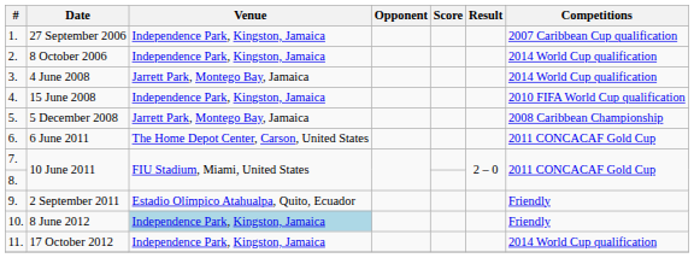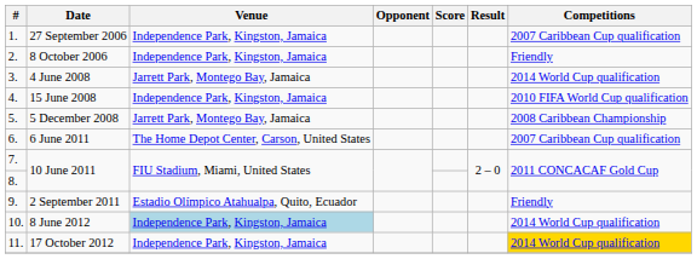8 October 2006 | Competitions: 2014 World Cup qualification -> Friendly
6 June 2011 | Competitions: 2011 CONCACAF Gold Cup -> 2007 Caribbean Cup qualification
8 June 2012 | Competitions: Friendly -> 2014 World Cup qualification
17 October 2012 | Competitions: no background -> gold background
